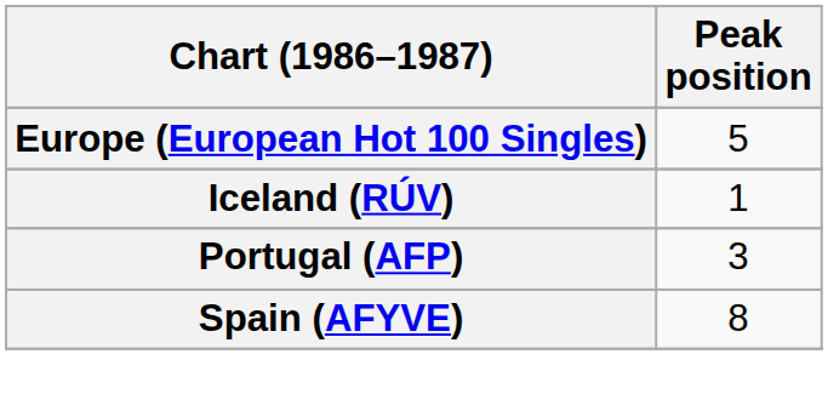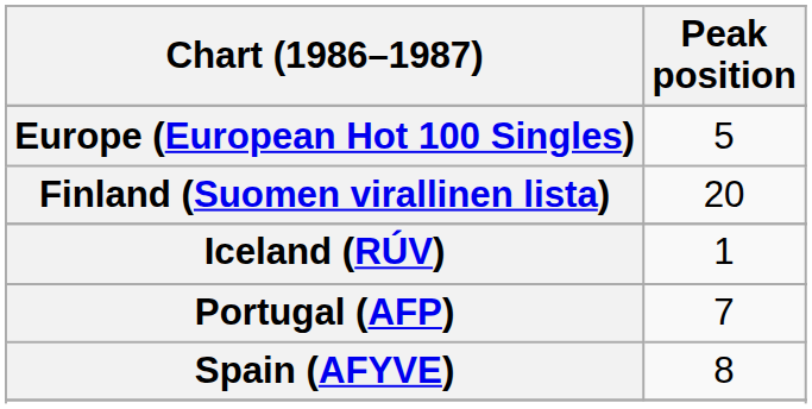+ row: Finland (Suomen virallinen lista) | 20
Portugal (AFP) | Peak position: 3 -> 7
